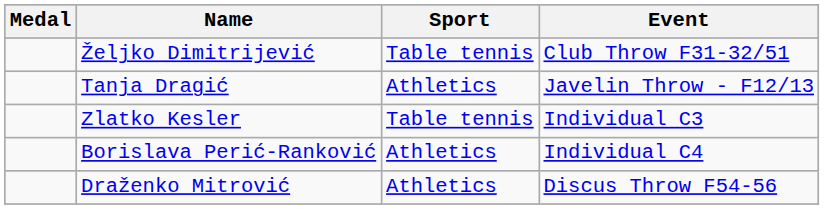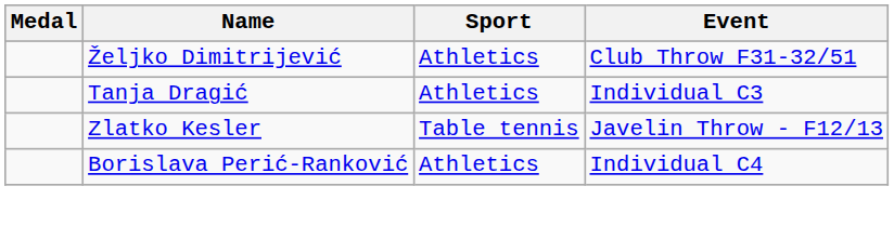Željko Dimitrijević | Sport: Table tennis -> Athletics
Tanja Dragić | Event: Javelin Throw - F12/13 -> Individual C3
Zlatko Kesler | Event: Individual C3 -> Javelin Throw - F12/13
- row: Draženko Mitrović | Athletics | Discus Throw F54-56
